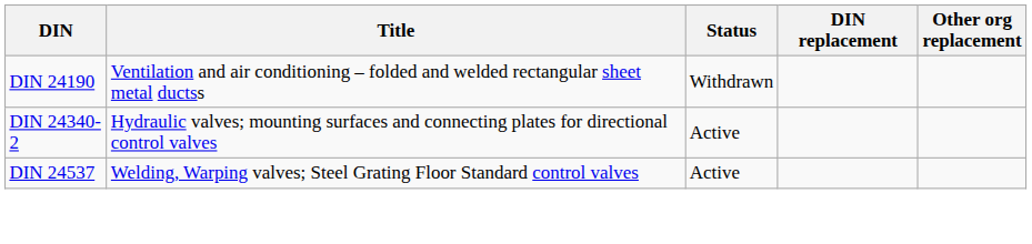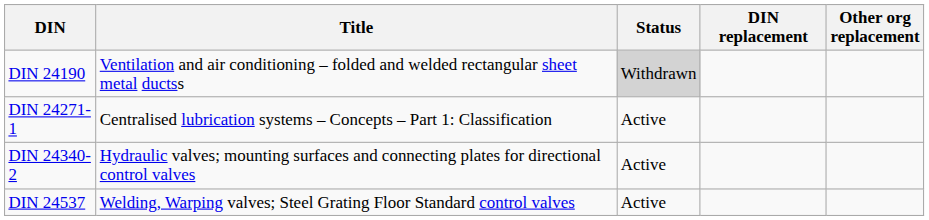DIN 24190 | Status: no background -> lightgrey background
+ row: DIN 24271-1 | Centralised lubrication systems – Concepts – Part 1: Classification | Active
